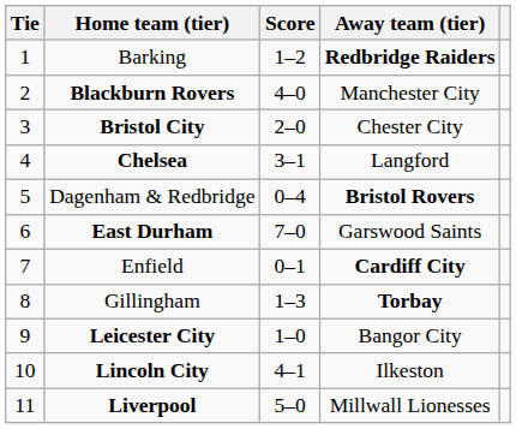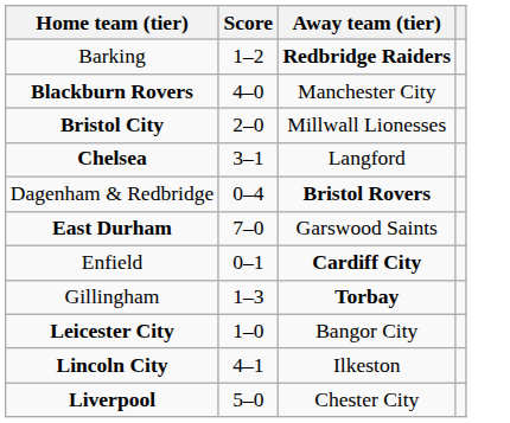- column: Tie | 1 | 2 | 3 | 4 | 5 | 6 | 7 | 8 | 9 | 10 | 11
Bristol City | Away team (tier): Chester City -> Millwall Lionesses
Liverpool | Away team (tier): Millwall Lionesses -> Chester City
